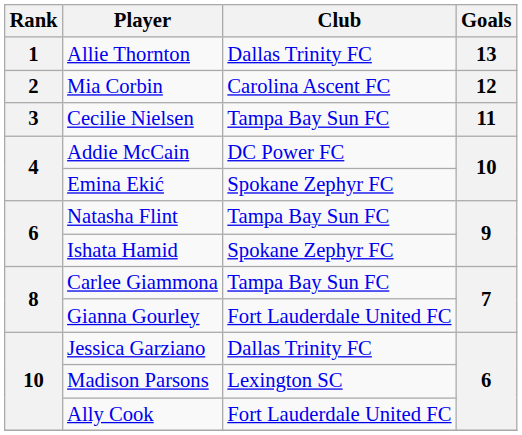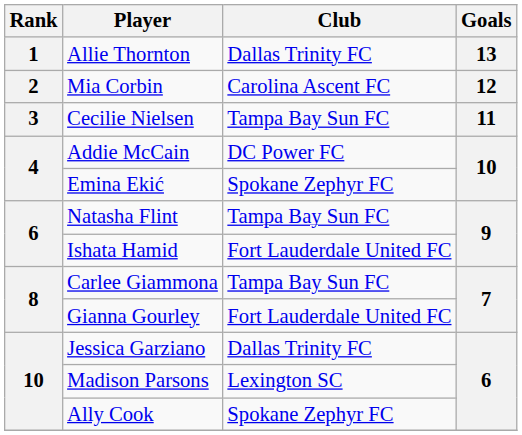Ishata Hamid | Club: Spokane Zephyr FC -> Fort Lauderdale United FC
Ally Cook | Club: Fort Lauderdale United FC -> Spokane Zephyr FC
